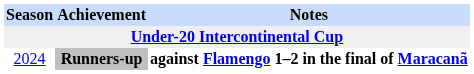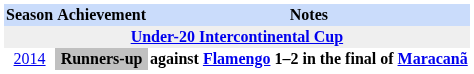Runners-up | Season: 2024 -> 2014
